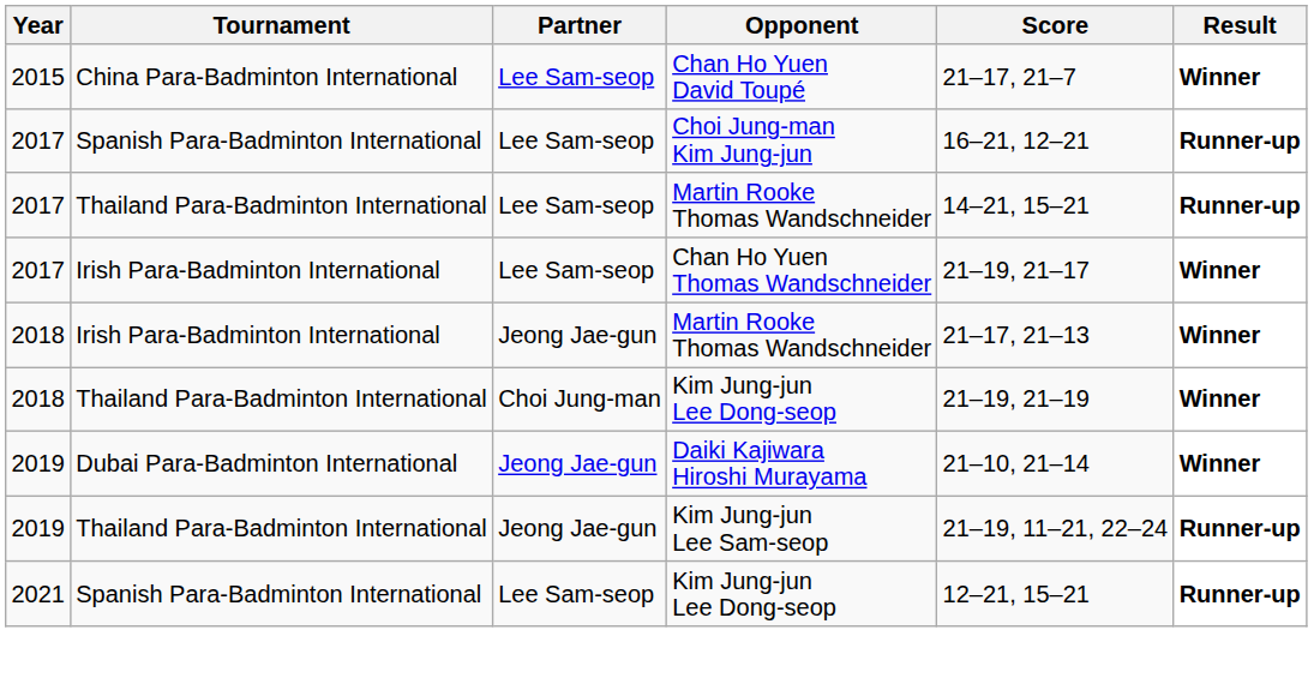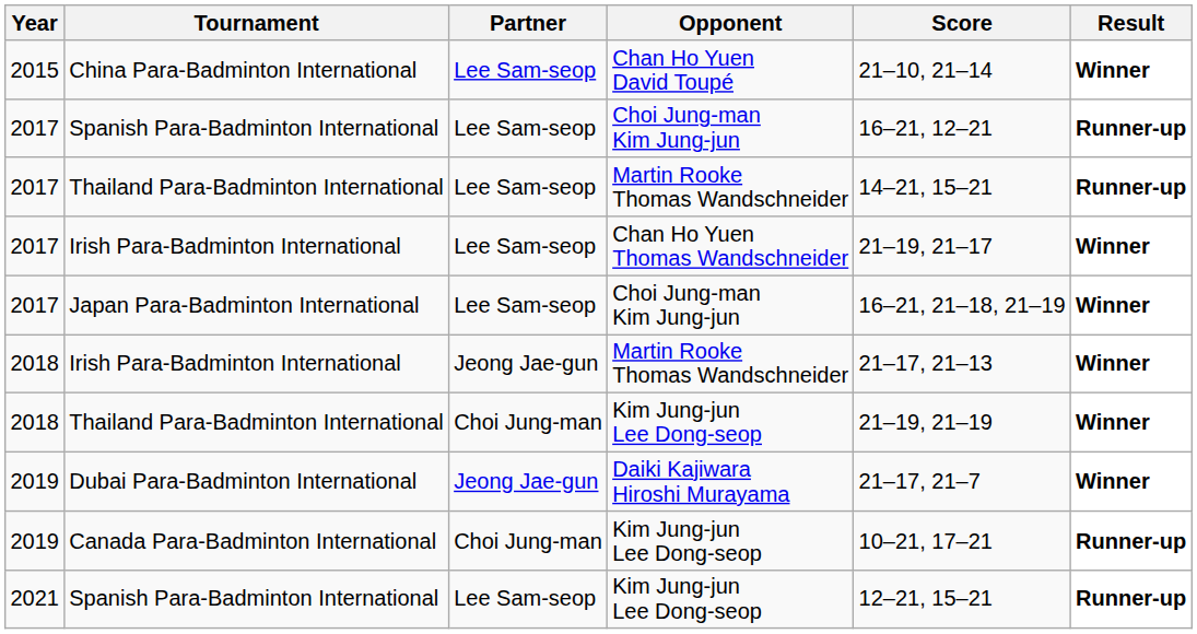China Para-Badminton International | Score: 21–17, 21–7 -> 21–10, 21–14
+ row: 2017 | Japan Para-Badminton International | Lee Sam-seop | Choi Jung-man Kim Jung-jun | 16–21, 21–18, 21–19 | Winner
Dubai Para-Badminton International | Score: 21–10, 21–14 -> 21–17, 21–7
+ row: 2019 | Canada Para-Badminton International | Choi Jung-man | Kim Jung-jun Lee Dong-seop | 10–21, 17–21 | Runner-up
- row: 2019 | Thailand Para-Badminton International | Jeong Jae-gun | Kim Jung-jun Lee Sam-seop | 21–19, 11–21, 22–24 | Runner-up
